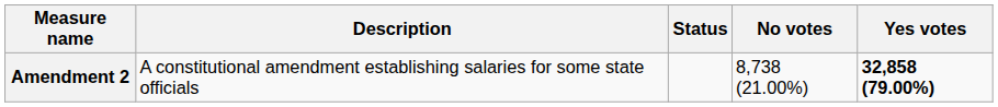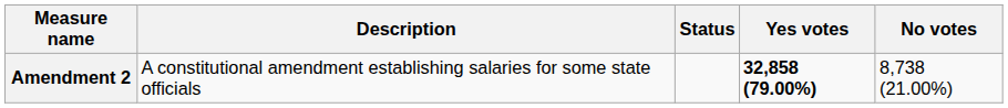columns swapped: Yes votes <-> No votes
